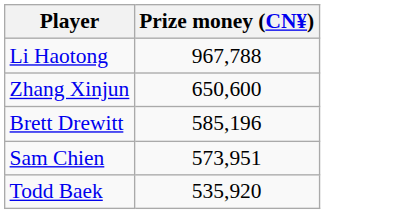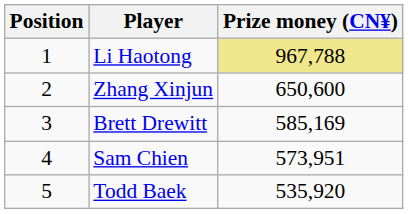+ column: Position | 1 | 2 | 3 | 4 | 5
Li Haotong | Prize money (CN¥): no background -> khaki background
Brett Drewitt | Prize money (CN¥): 585,196 -> 585,169
